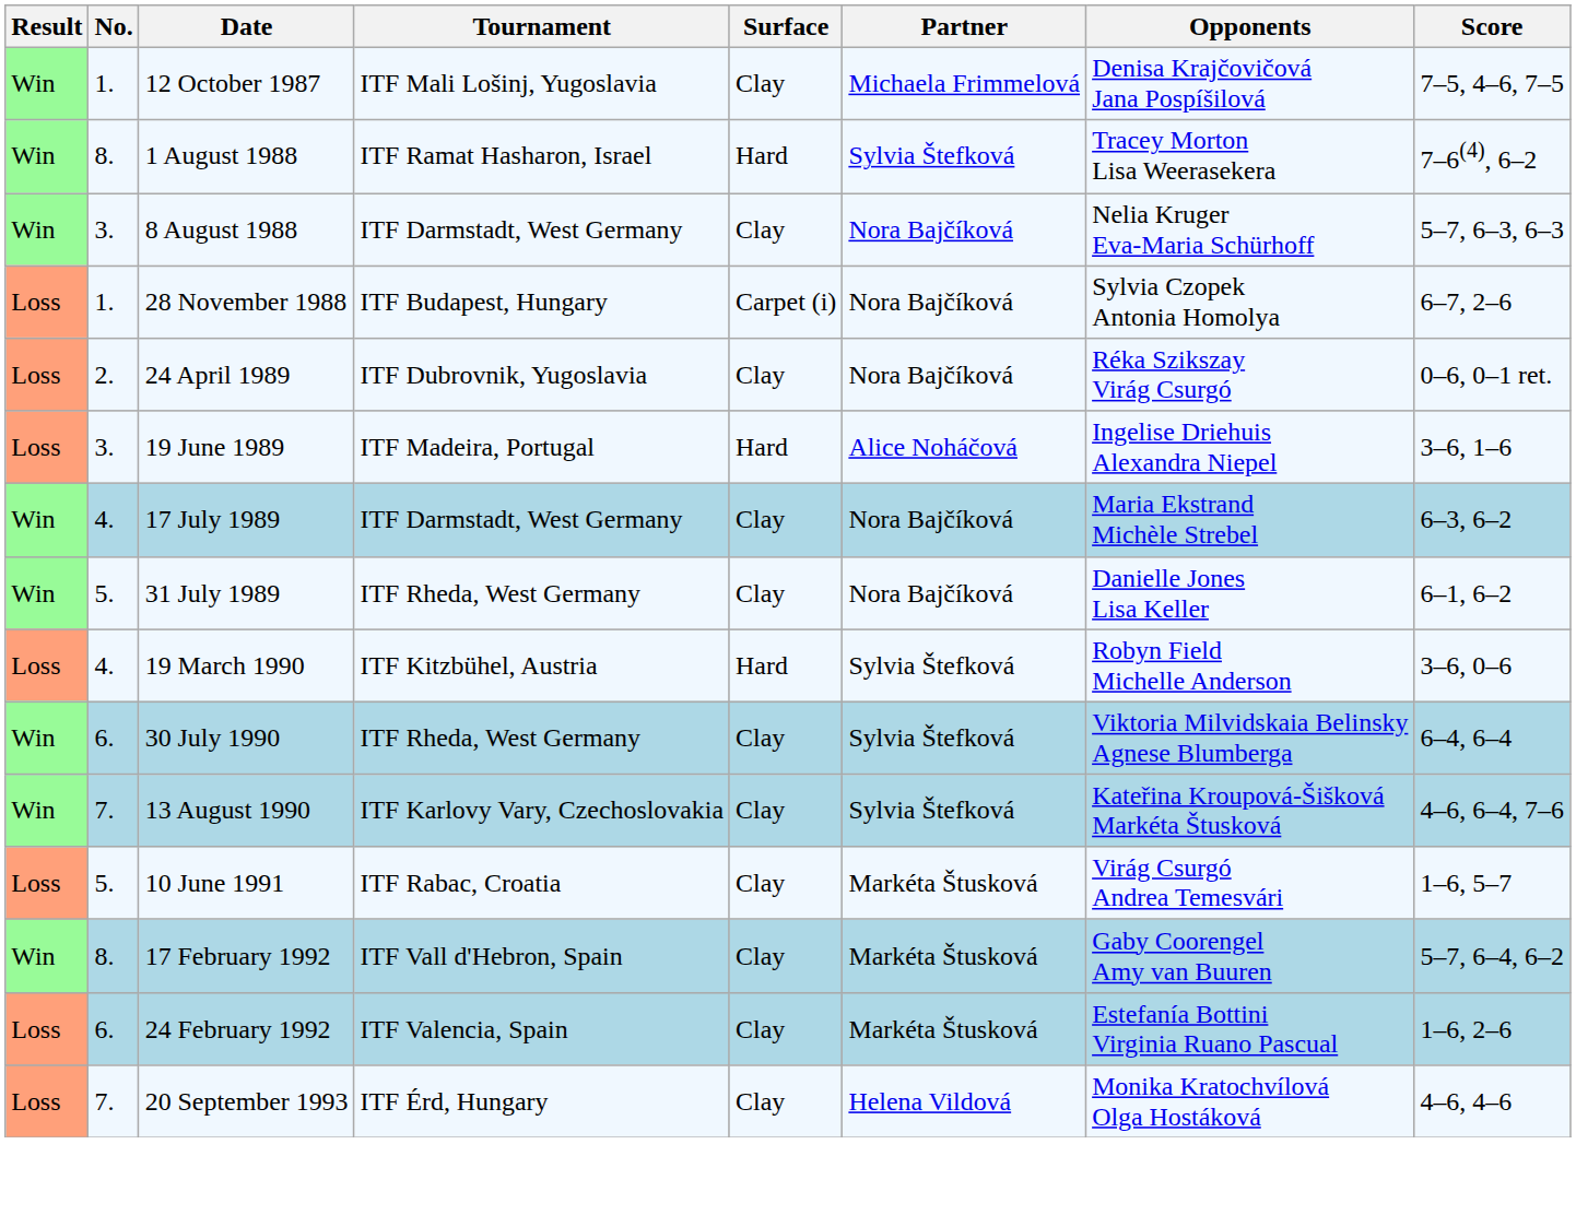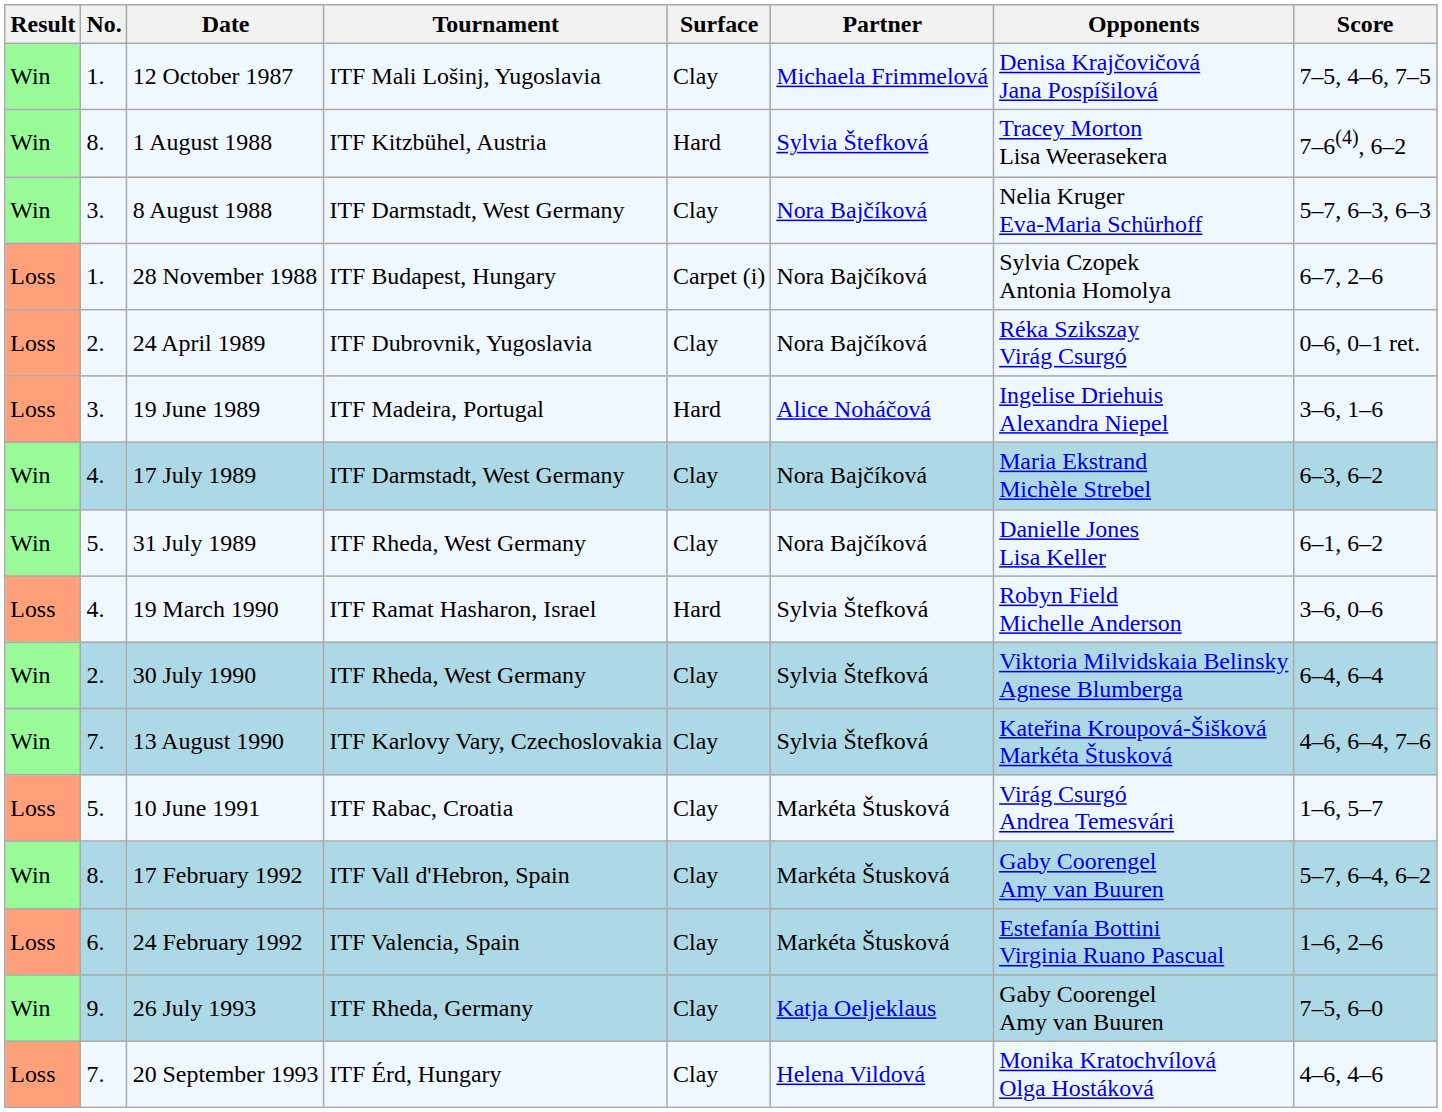1 August 1988 | Tournament: ITF Ramat Hasharon, Israel -> ITF Kitzbühel, Austria
19 March 1990 | Tournament: ITF Kitzbühel, Austria -> ITF Ramat Hasharon, Israel
30 July 1990 | No.: 6. -> 2.
+ row: Win | 9. | 26 July 1993 | ITF Rheda, Germany | Clay | Katja Oeljeklaus | Gaby Coorengel Amy van Buuren | 7–5, 6–0
